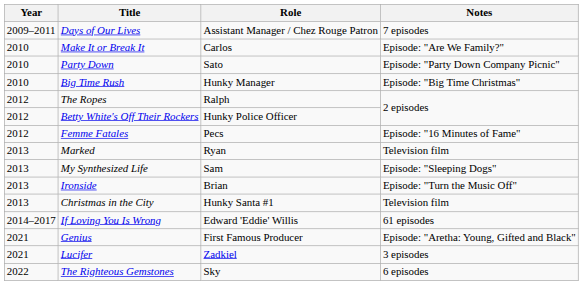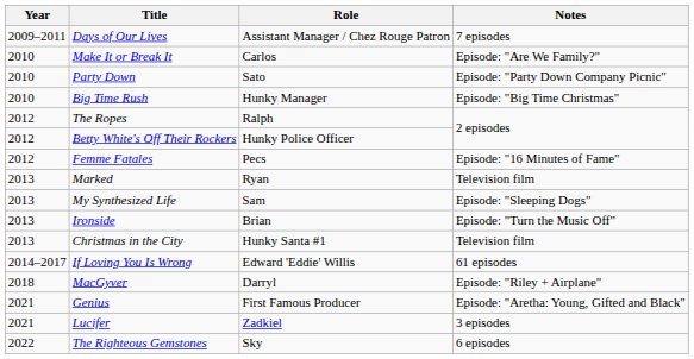+ row: 2018 | MacGyver | Darryl | Episode: "Riley + Airplane"
